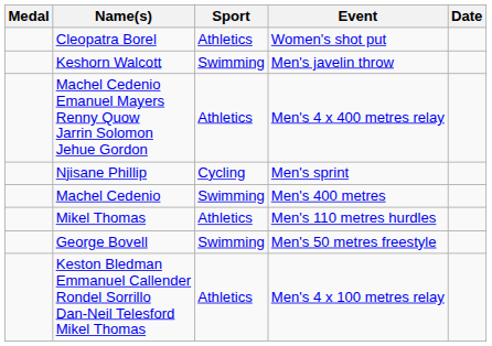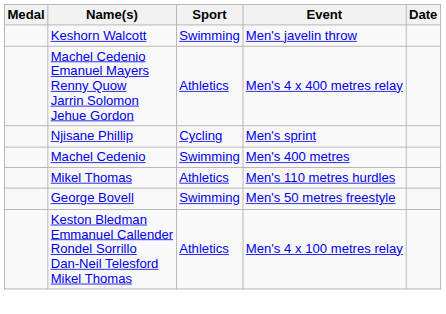- row: Cleopatra Borel | Athletics | Women's shot put
